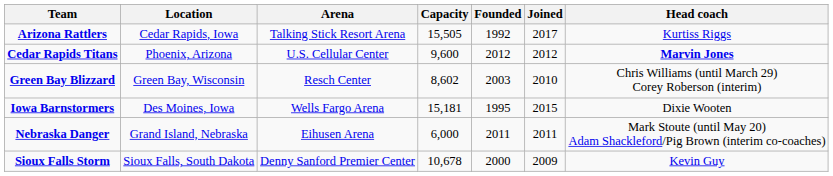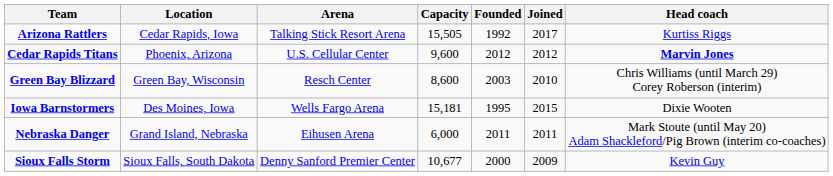Green Bay Blizzard | Capacity: 8,602 -> 8,600
Sioux Falls Storm | Capacity: 10,678 -> 10,677
